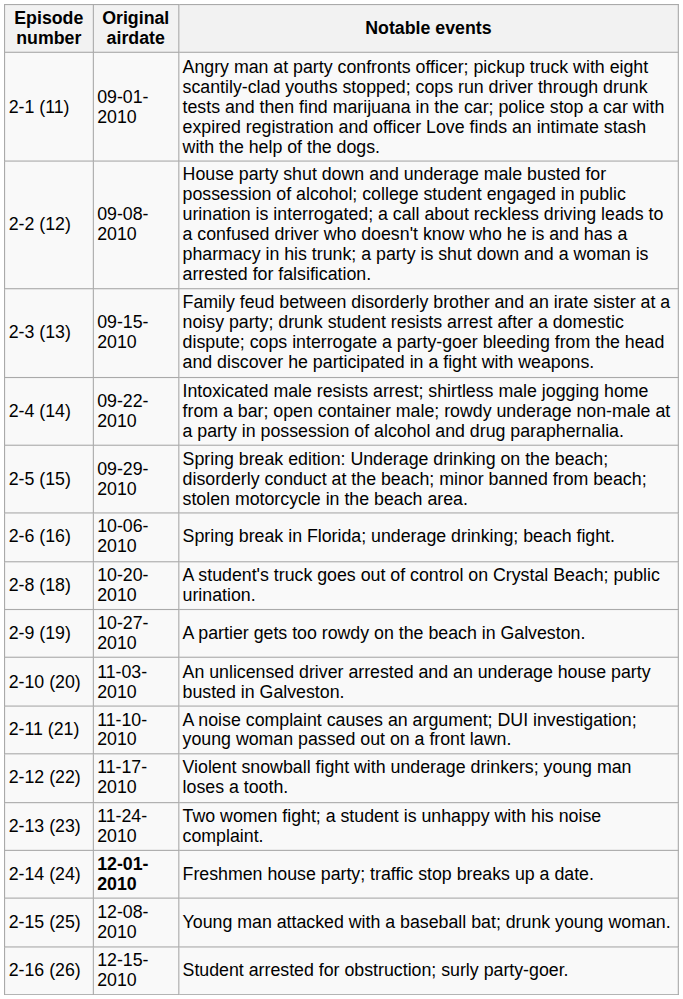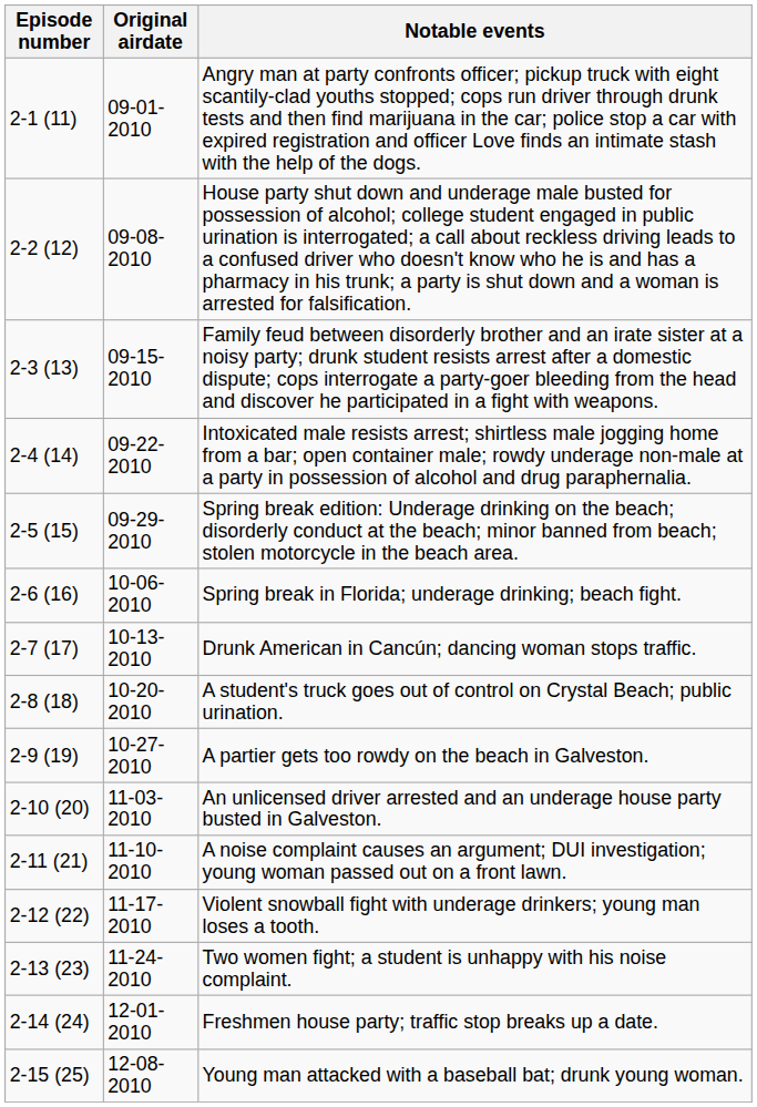+ row: 2-7 (17) | 10-13-2010 | Drunk American in Cancún; dancing woman stops traffic.
Freshmen house party; traffic stop breaks up a date. | Original airdate: bold -> normal
- row: 2-16 (26) | 12-15-2010 | Student arrested for obstruction; surly party-goer.
